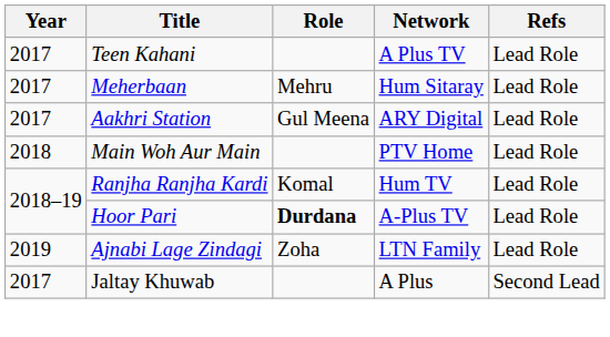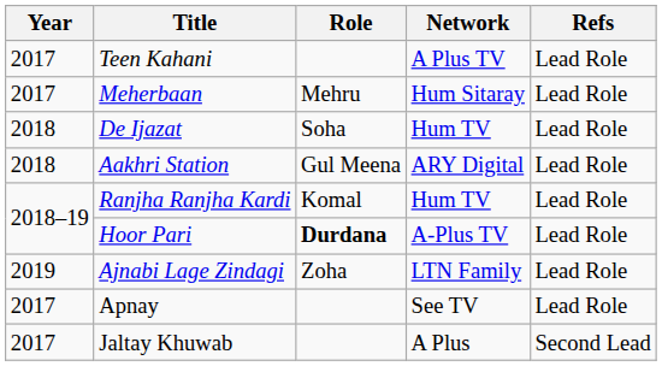+ row: 2018 | De Ijazat | Soha | Hum TV | Lead Role
Aakhri Station | Year: 2017 -> 2018
- row: 2018 | Main Woh Aur Main | PTV Home | Lead Role
+ row: 2017 | Apnay | See TV | Lead Role
